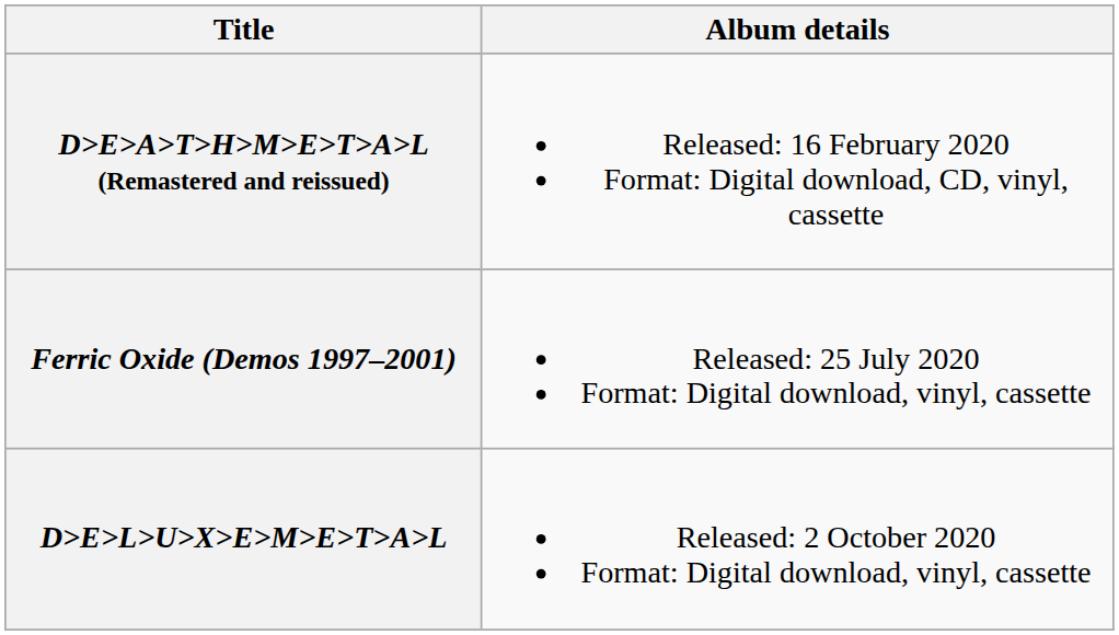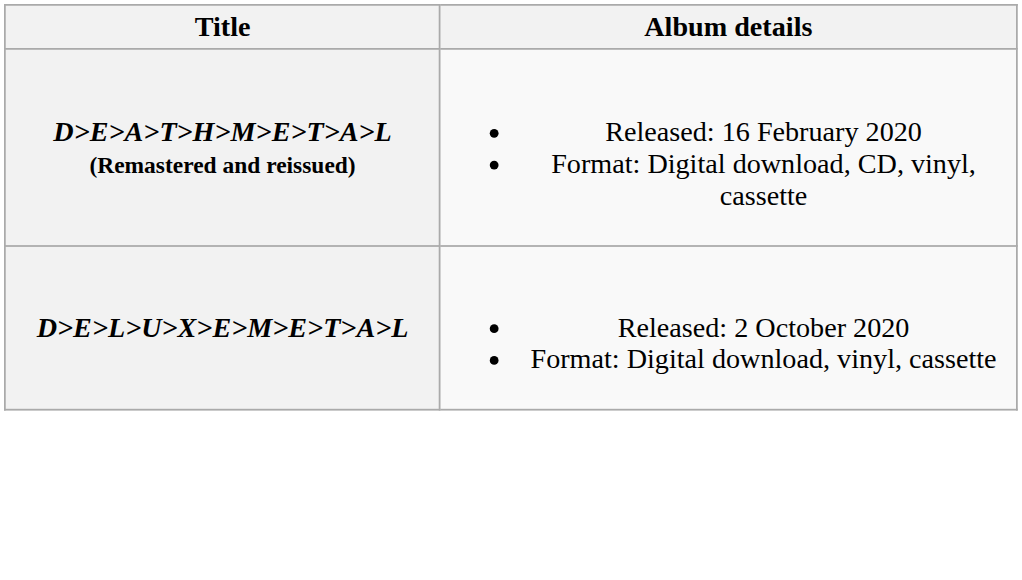- row: Ferric Oxide (Demos 1997–2001) | Released: 25 July 2020 Format: Digital download, vinyl, cassette
